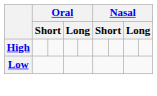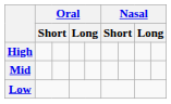+ row: Mid
